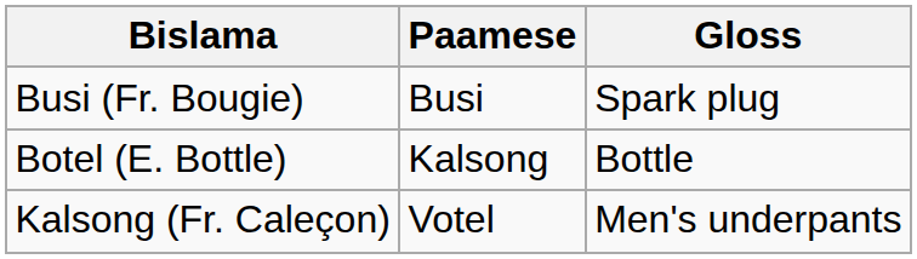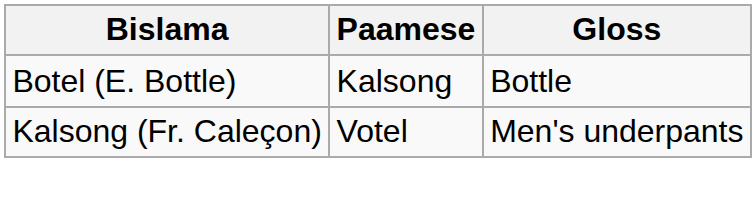- row: Busi (Fr. Bougie) | Busi | Spark plug
